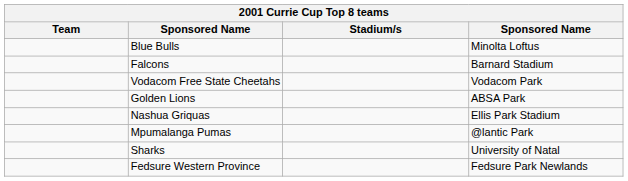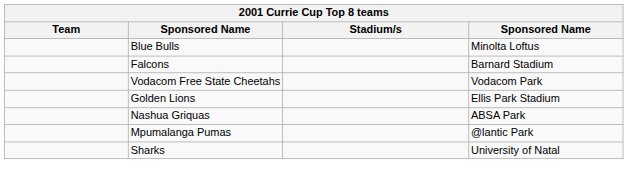Golden Lions | column 4: ABSA Park -> Ellis Park Stadium
Nashua Griquas | column 4: Ellis Park Stadium -> ABSA Park
- row: Fedsure Western Province | Fedsure Park Newlands
